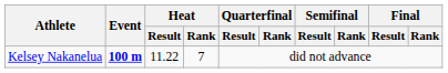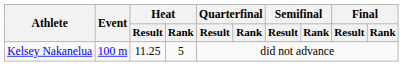Kelsey Nakanelua | Event: bold -> normal
Kelsey Nakanelua | Heat / Result: 11.22 -> 11.25
Kelsey Nakanelua | Heat / Rank: 7 -> 5
